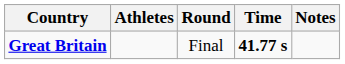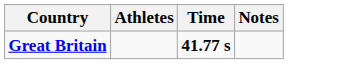- column: Round | Final
